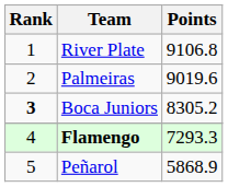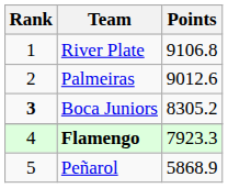Palmeiras | Points: 9019.6 -> 9012.6
Flamengo | Points: 7293.3 -> 7923.3
